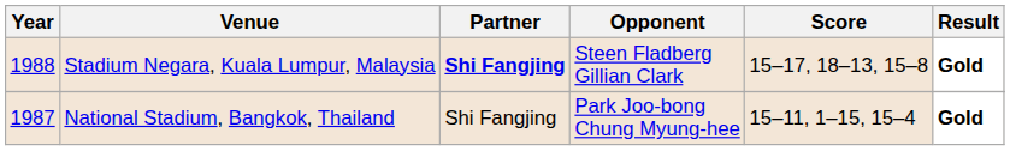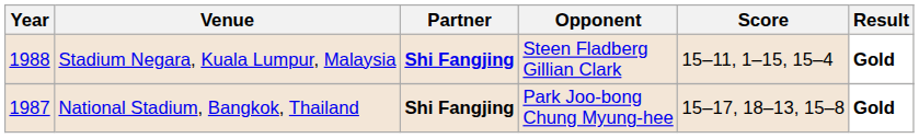Stadium Negara, Kuala Lumpur, Malaysia | Score: 15–17, 18–13, 15–8 -> 15–11, 1–15, 15–4
National Stadium, Bangkok, Thailand | Partner: normal -> bold
National Stadium, Bangkok, Thailand | Score: 15–11, 1–15, 15–4 -> 15–17, 18–13, 15–8
